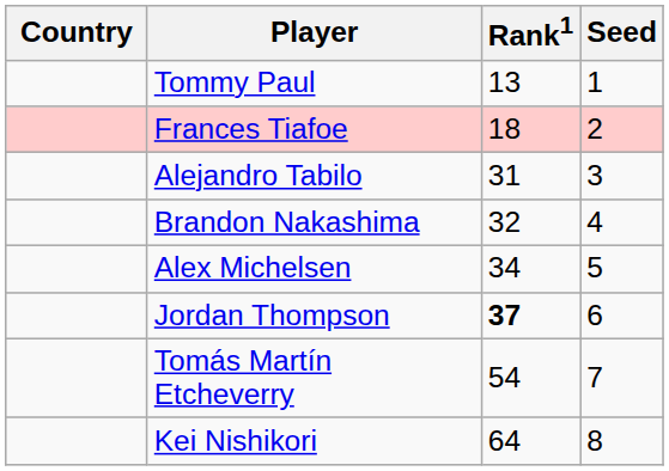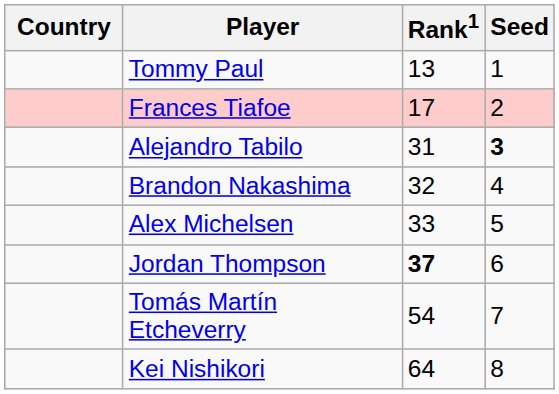Frances Tiafoe | Rank1: 18 -> 17
Alejandro Tabilo | Seed: normal -> bold
Alex Michelsen | Rank1: 34 -> 33
